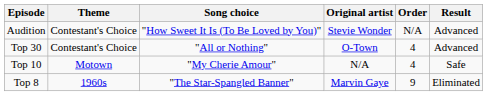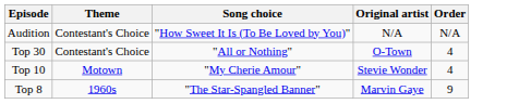- column: Result | Advanced | Advanced | Safe | Eliminated
Audition | Original artist: Stevie Wonder -> N/A
Top 10 | Original artist: N/A -> Stevie Wonder
